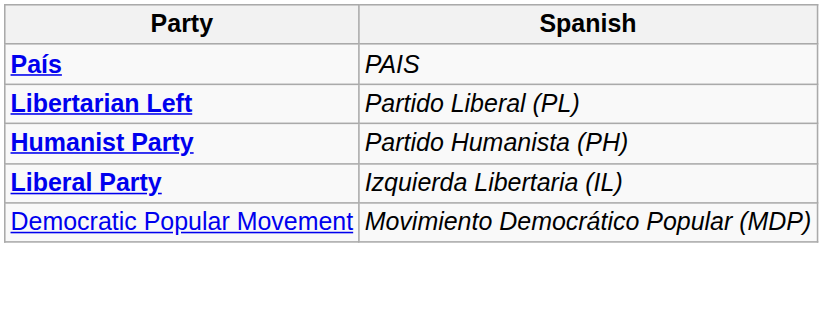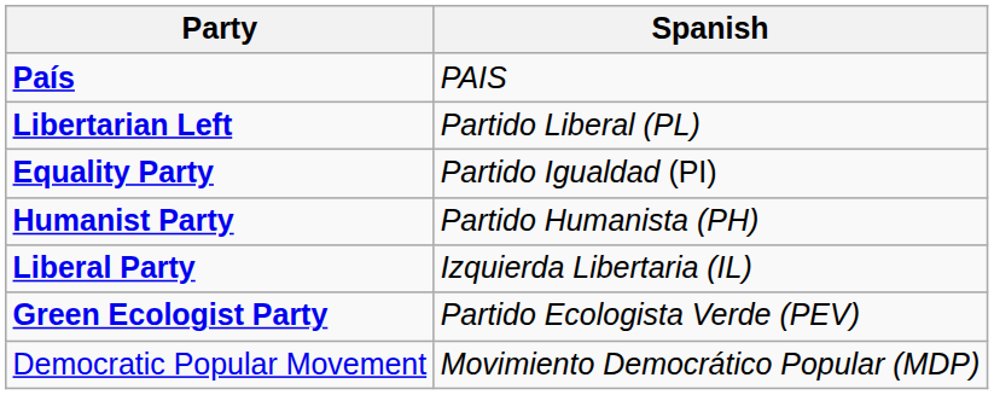+ row: Equality Party | Partido Igualdad (PI)
+ row: Green Ecologist Party | Partido Ecologista Verde (PEV)
